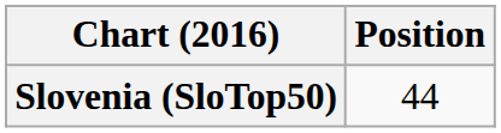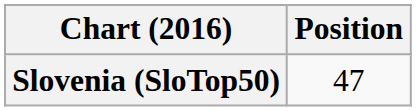Slovenia (SloTop50) | Position: 44 -> 47
